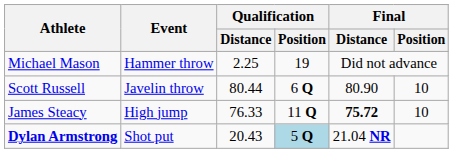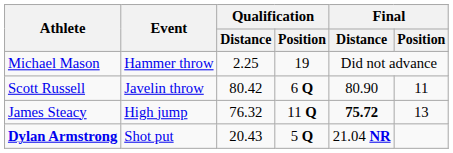Scott Russell | Qualification / Distance: 80.44 -> 80.42
Scott Russell | Final / Position: 10 -> 11
James Steacy | Qualification / Distance: 76.33 -> 76.32
James Steacy | Final / Position: 10 -> 13
Dylan Armstrong | Qualification / Position: lightblue background -> no background
